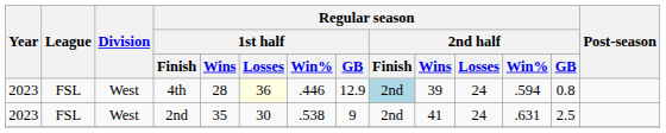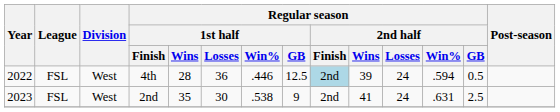4th | Year: 2023 -> 2022
4th | Regular season / 1st half / Losses: lightyellow background -> no background
4th | Regular season / 1st half / GB: 12.9 -> 12.5
4th | Regular season / 2nd half / GB: 0.8 -> 0.5
